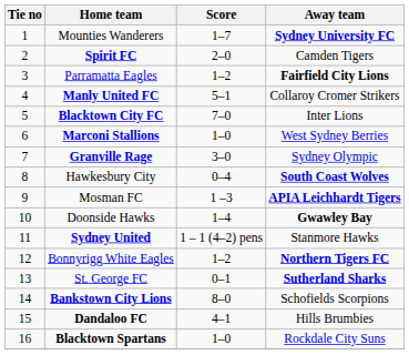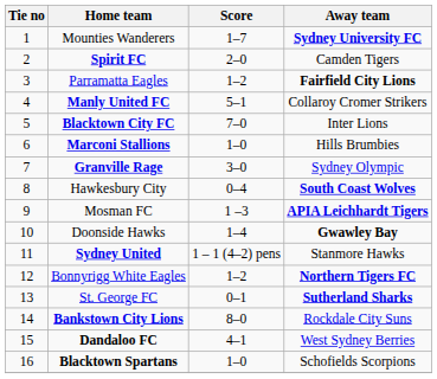Marconi Stallions | Away team: West Sydney Berries -> Hills Brumbies
Bankstown City Lions | Away team: Schofields Scorpions -> Rockdale City Suns
Dandaloo FC | Away team: Hills Brumbies -> West Sydney Berries
Blacktown Spartans | Away team: Rockdale City Suns -> Schofields Scorpions
